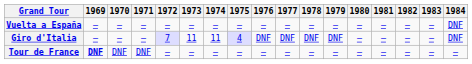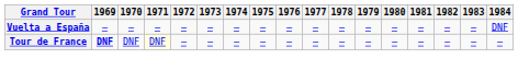- row: Giro d'Italia | — | — | — | 7 | 11 | 11 | 4 | DNF | DNF | DNF | DNF | — | — | — | — | DNF
Tour de France | 1971: no background -> lightyellow background
